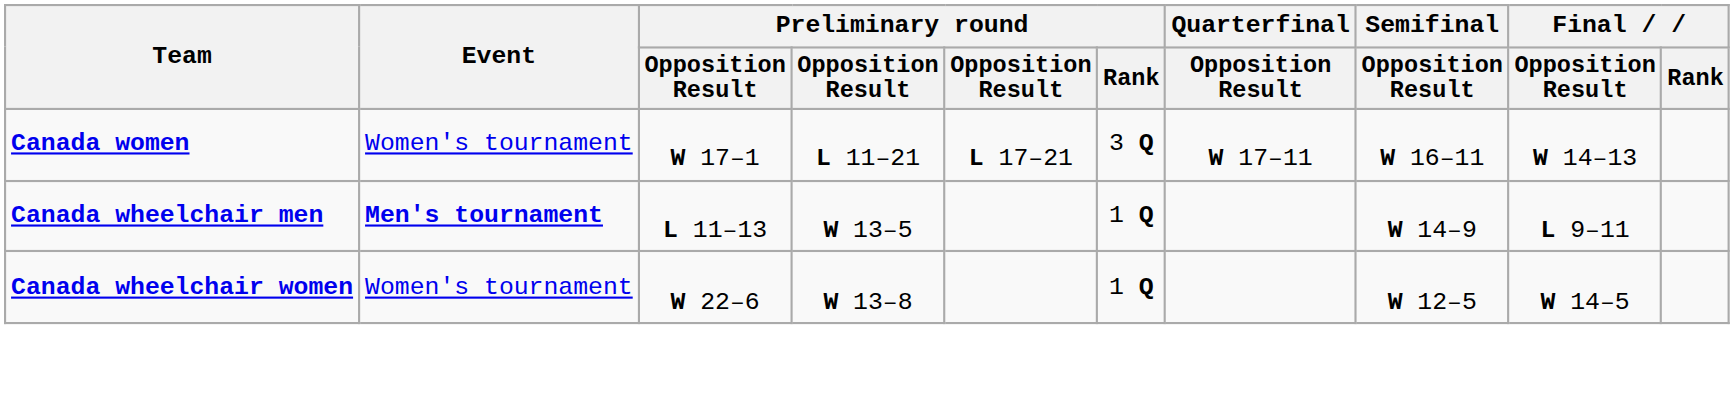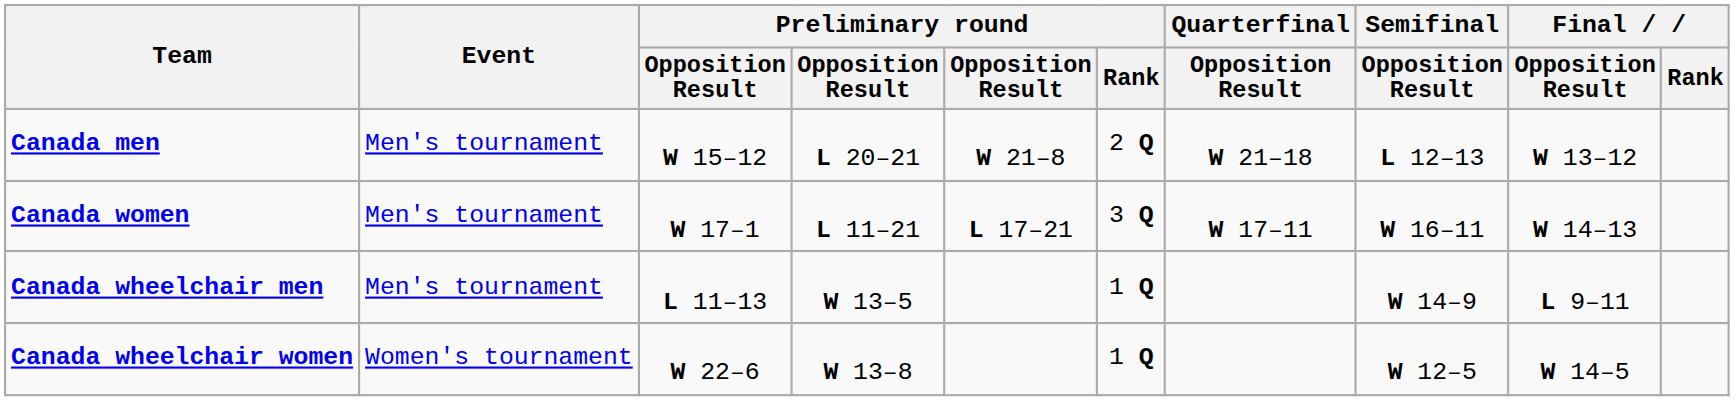+ row: Canada men | Men's tournament | W 15–12 | L 20–21 | W 21–8 | 2 Q | W 21–18 | L 12–13 | W 13–12
Canada women | Event: Women's tournament -> Men's tournament
Canada wheelchair men | Event: bold -> normal
